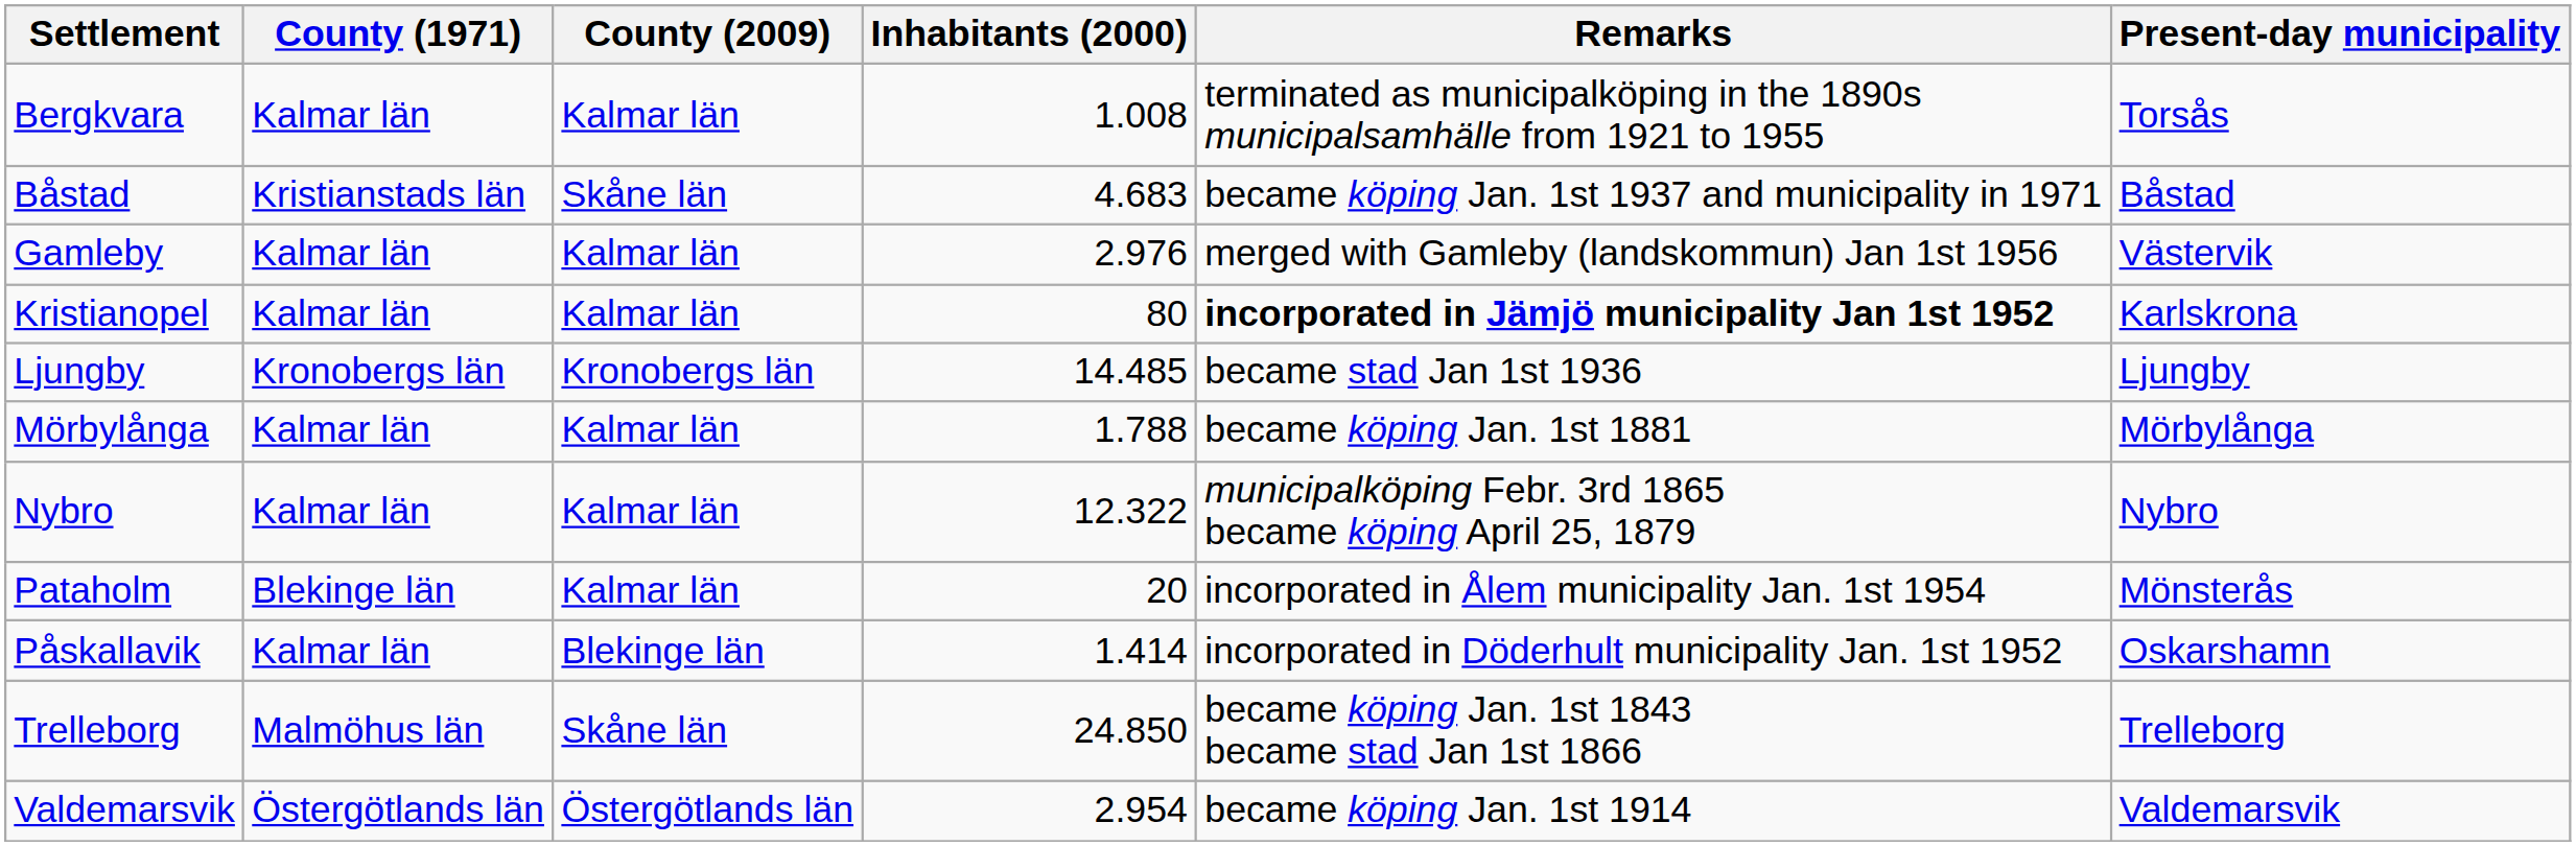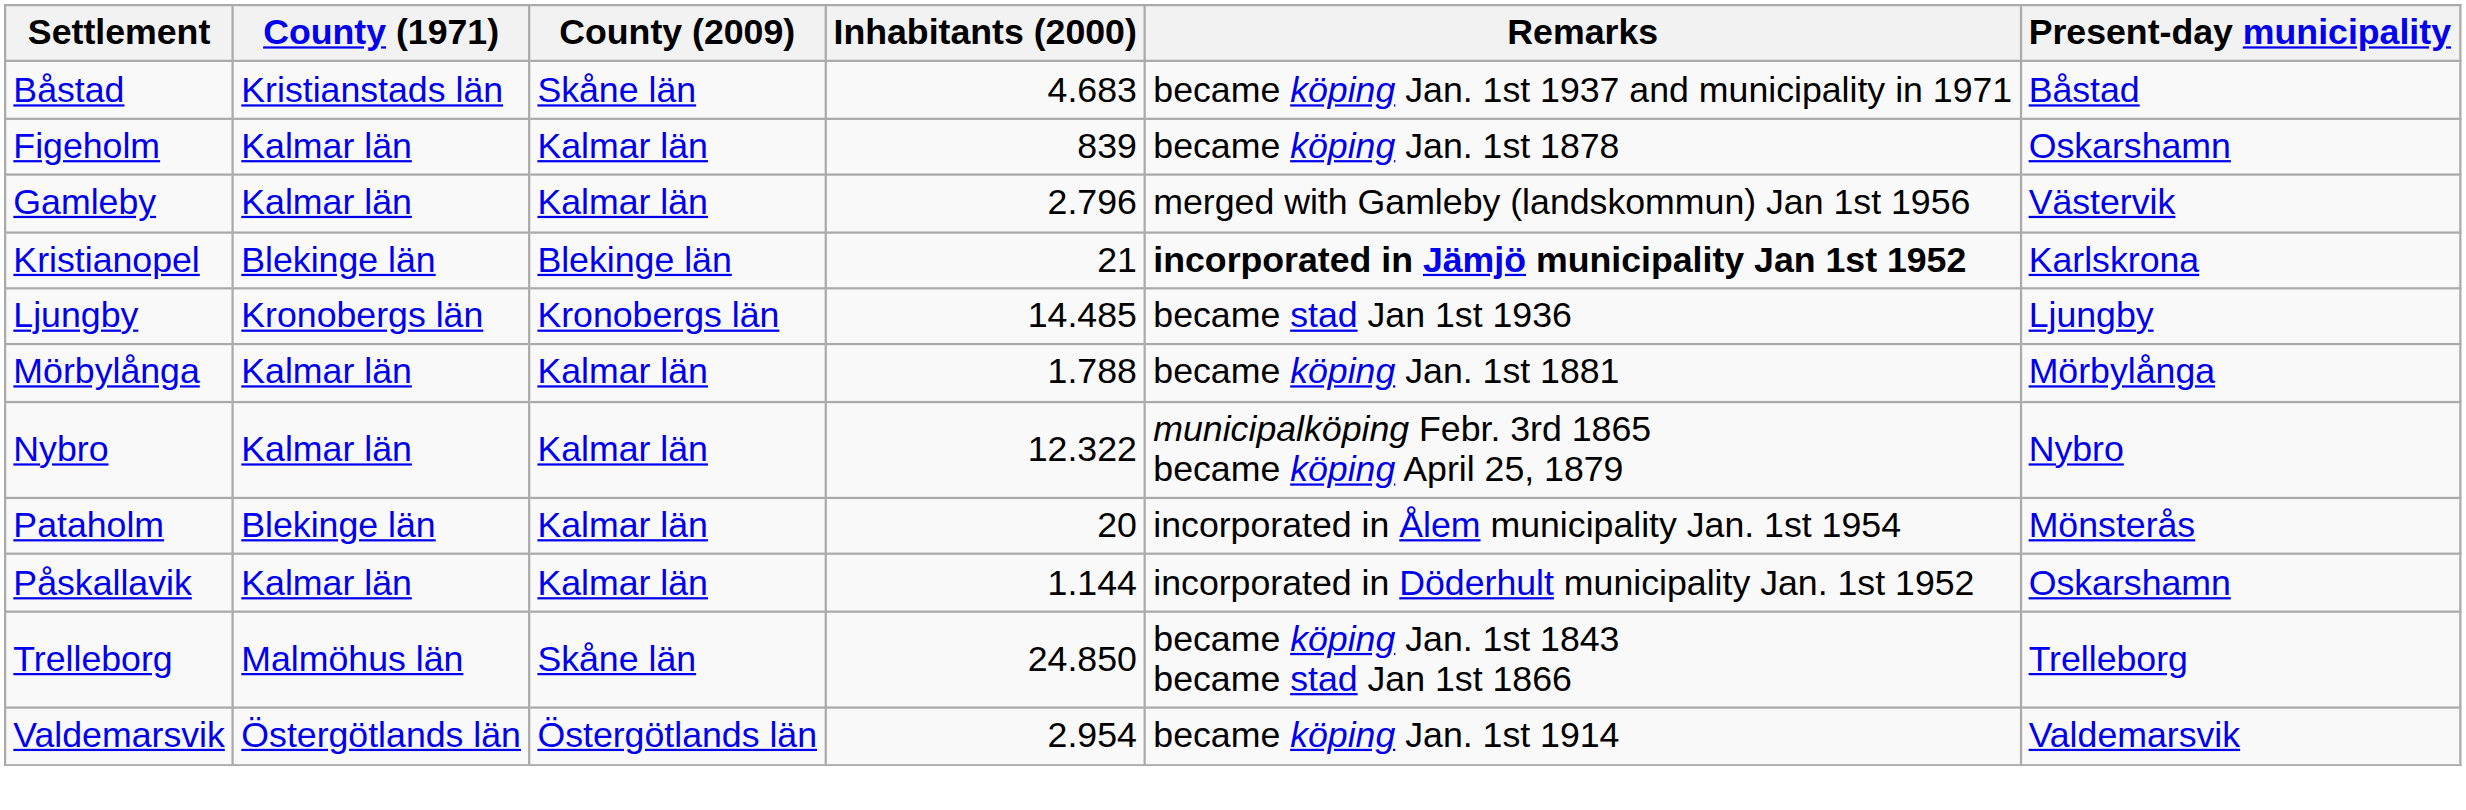- row: Bergkvara | Kalmar län | Kalmar län | 1.008 | terminated as municipalköping in the 1890s municipalsamhälle from 1921 to 1955 | Torsås
+ row: Figeholm | Kalmar län | Kalmar län | 839 | became köping Jan. 1st 1878 | Oskarshamn
Gamleby | Inhabitants (2000): 2.976 -> 2.796
Kristianopel | County (1971): Kalmar län -> Blekinge län
Kristianopel | County (2009): Kalmar län -> Blekinge län
Kristianopel | Inhabitants (2000): 80 -> 21
Påskallavik | County (2009): Blekinge län -> Kalmar län
Påskallavik | Inhabitants (2000): 1.414 -> 1.144
